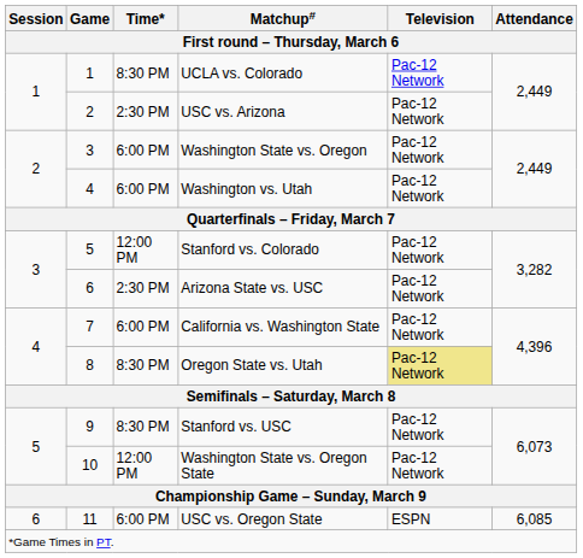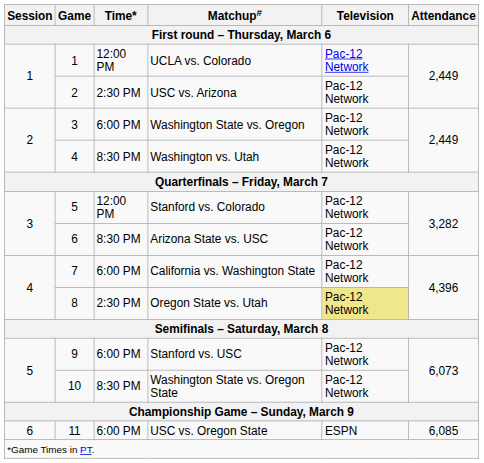UCLA vs. Colorado | Time*: 8:30 PM -> 12:00 PM
Washington vs. Utah | Time*: 6:00 PM -> 8:30 PM
Arizona State vs. USC | Time*: 2:30 PM -> 8:30 PM
Oregon State vs. Utah | Time*: 8:30 PM -> 2:30 PM
Stanford vs. USC | Time*: 8:30 PM -> 6:00 PM
Washington State vs. Oregon State | Time*: 12:00 PM -> 8:30 PM
